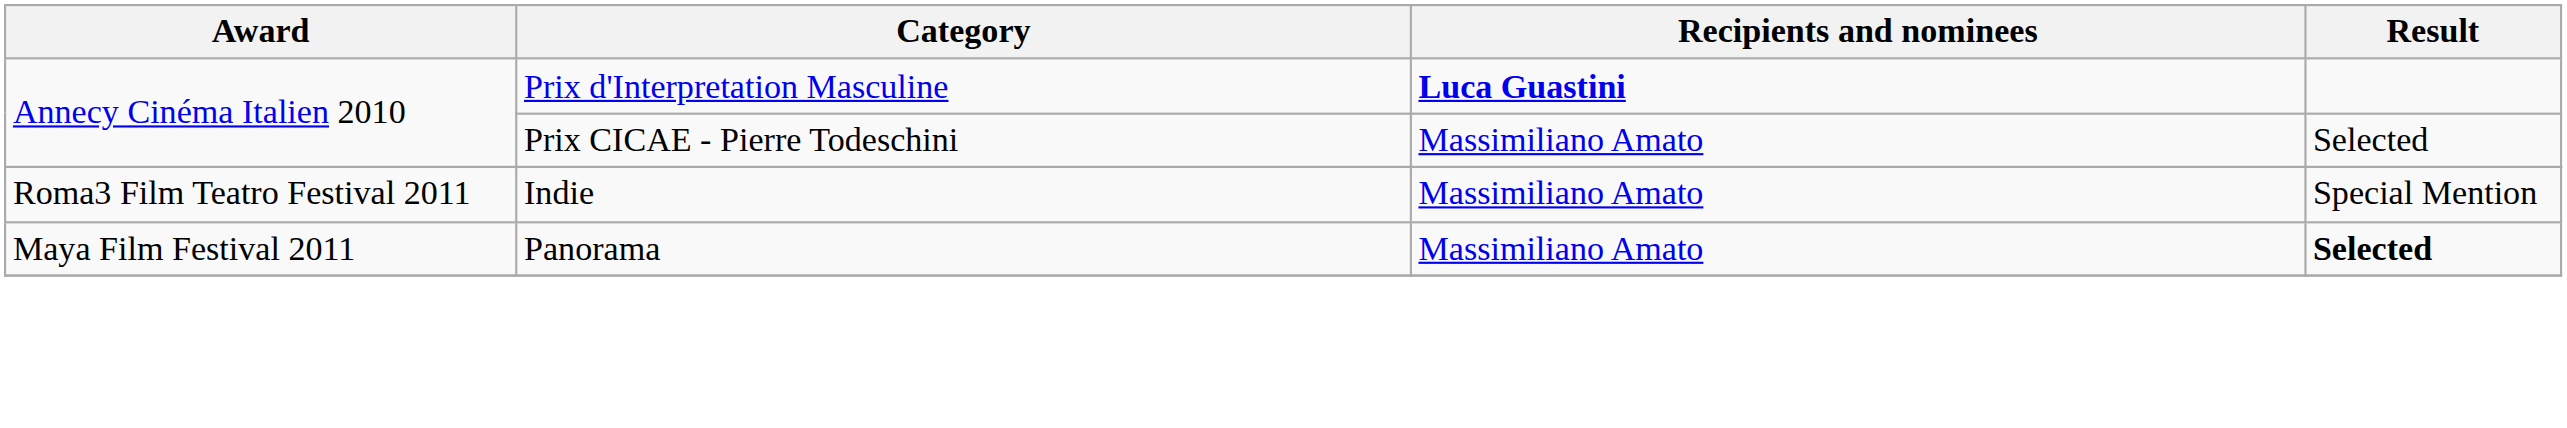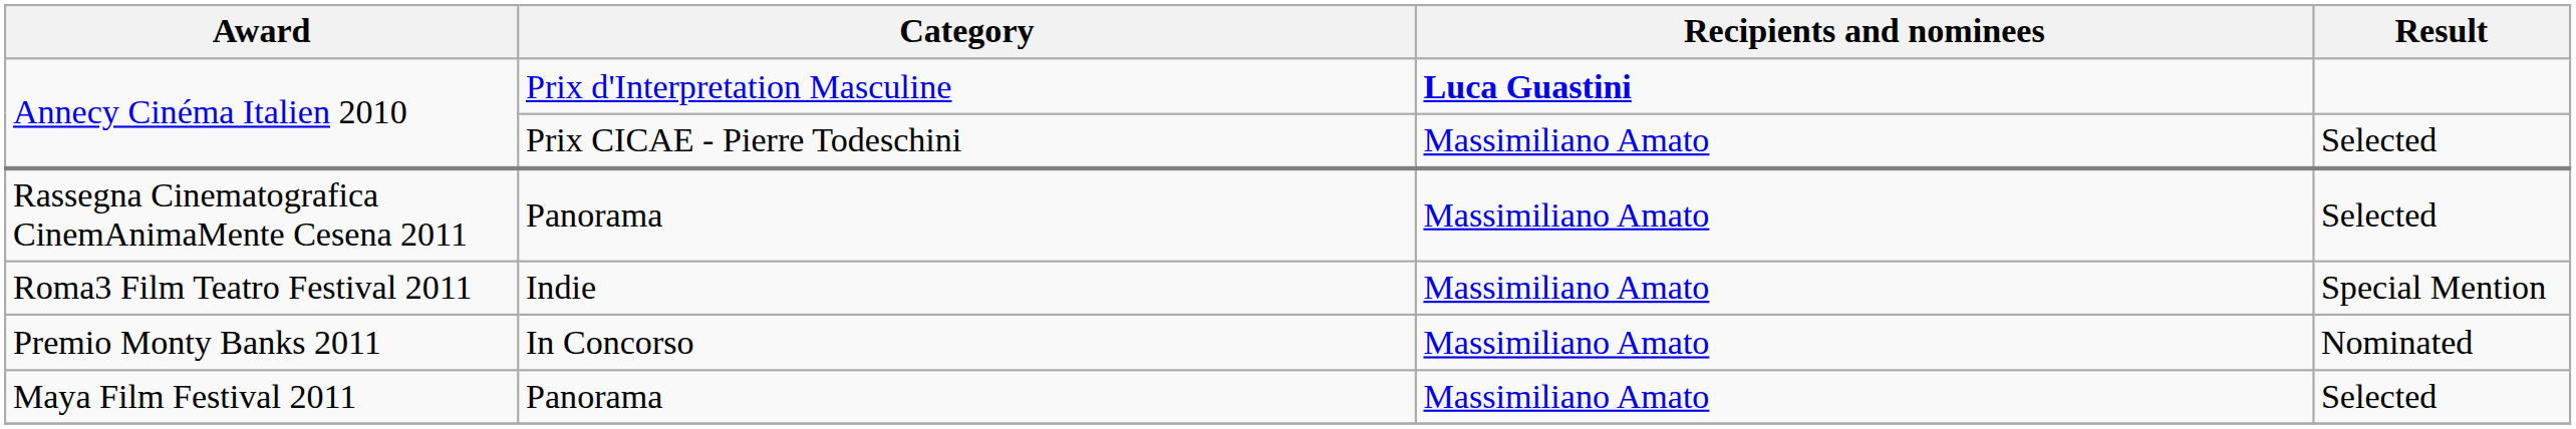+ row: Rassegna Cinematografica CinemAnimaMente Cesena 2011 | Panorama | Massimiliano Amato | Selected
+ row: Premio Monty Banks 2011 | In Concorso | Massimiliano Amato | Nominated
Maya Film Festival 2011 | Result: bold -> normal
